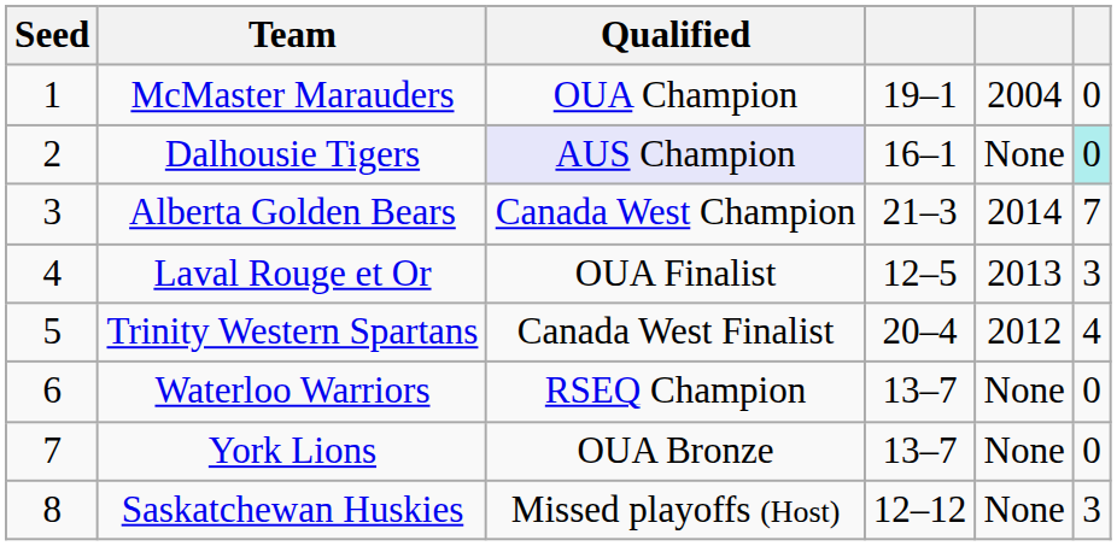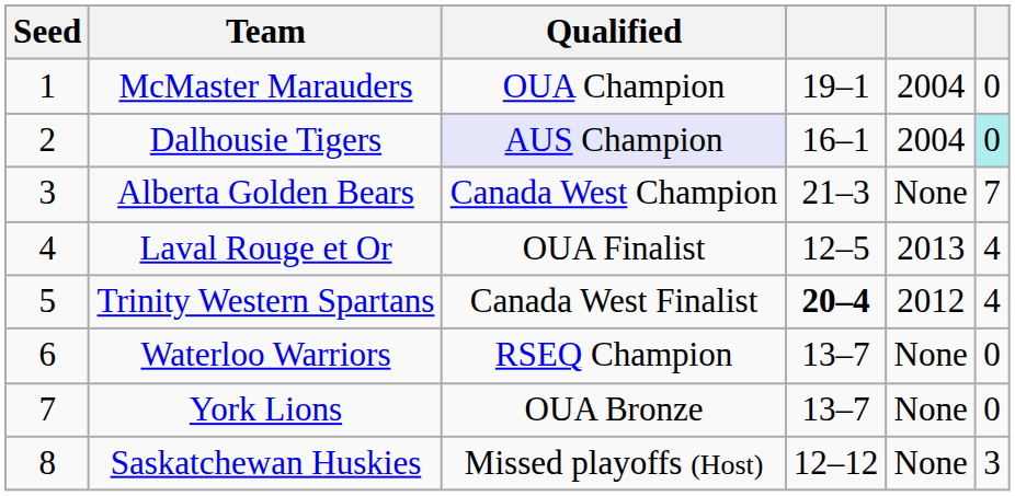Dalhousie Tigers | column 5: None -> 2004
Alberta Golden Bears | column 5: 2014 -> None
Laval Rouge et Or | column 6: 3 -> 4
Trinity Western Spartans | column 4: normal -> bold
